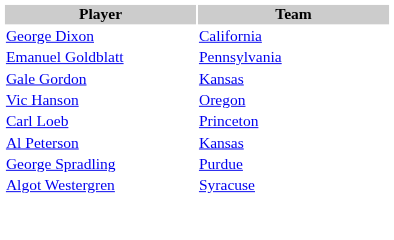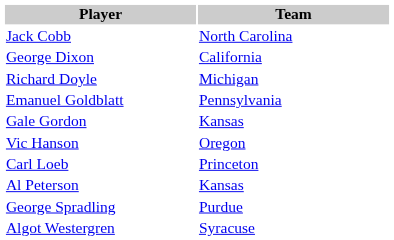+ row: Jack Cobb | North Carolina
+ row: Richard Doyle | Michigan
